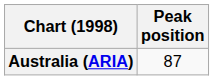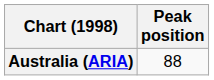Australia (ARIA) | Peak position: 87 -> 88
